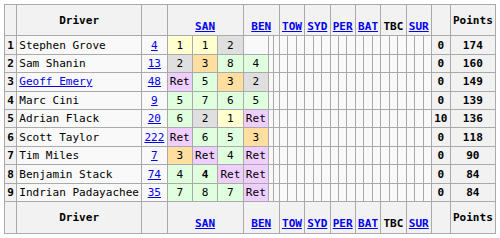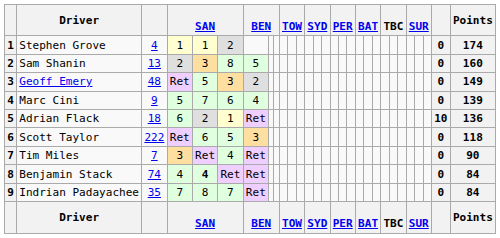Sam Shanin | column 7: 4 -> 5
Marc Cini | column 7: 5 -> 4
Adrian Flack | column 3: 20 -> 18
